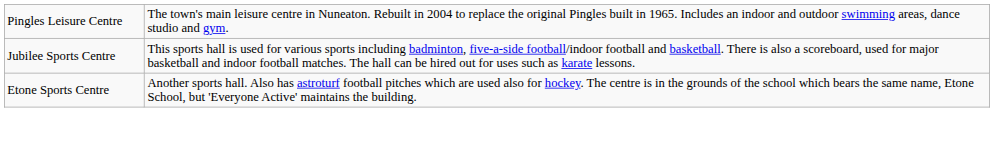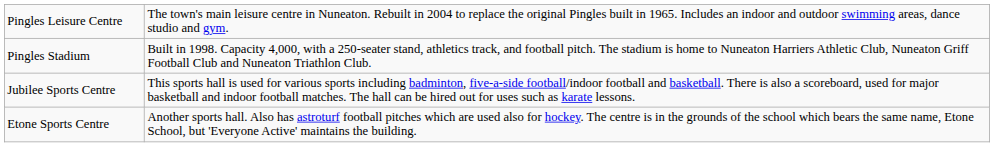+ row: Pingles Stadium | Built in 1998. Capacity 4,000, with a 250-seater stand, athletics track, and football pitch. The stadium is home to Nuneaton Harriers Athletic Club, Nuneaton Griff Football Club and Nuneaton Triathlon Club.
